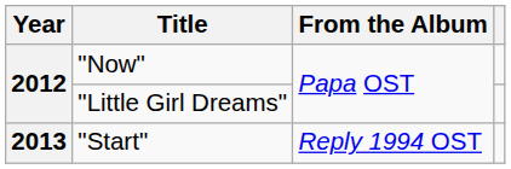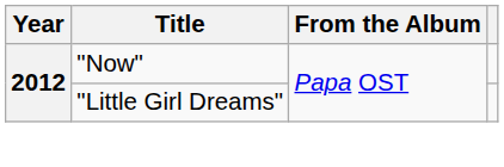- row: 2013 | "Start" | Reply 1994 OST
